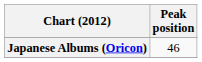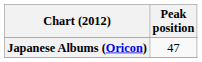Japanese Albums (Oricon) | Peak position: 46 -> 47
